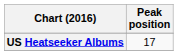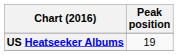US Heatseeker Albums | Peak position: 17 -> 19
